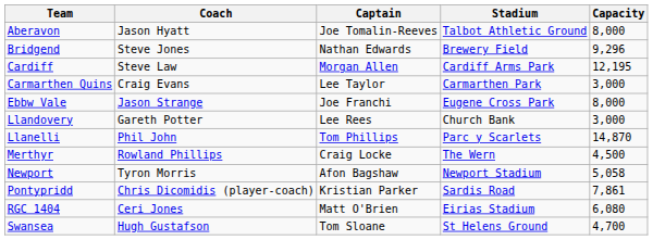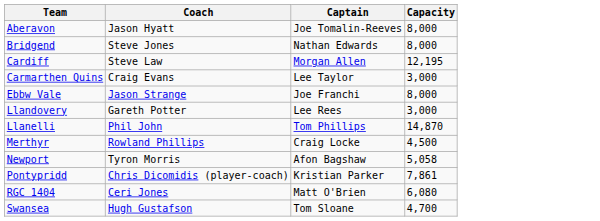- column: Stadium | Talbot Athletic Ground | Brewery Field | Cardiff Arms Park | Carmarthen Park | Eugene Cross Park | Church Bank | Parc y Scarlets | The Wern | Newport Stadium | Sardis Road | Eirias Stadium | St Helens Ground
Bridgend | Capacity: 9,296 -> 8,000
